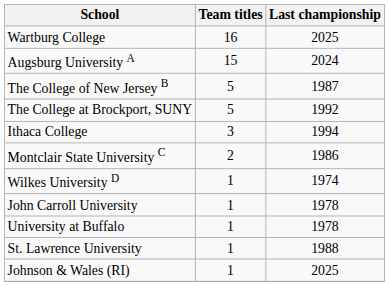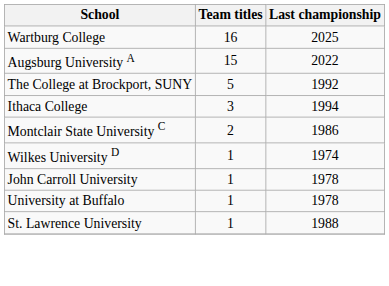Augsburg University A | Last championship: 2024 -> 2022
- row: The College of New Jersey B | 5 | 1987
- row: Johnson & Wales (RI) | 1 | 2025
